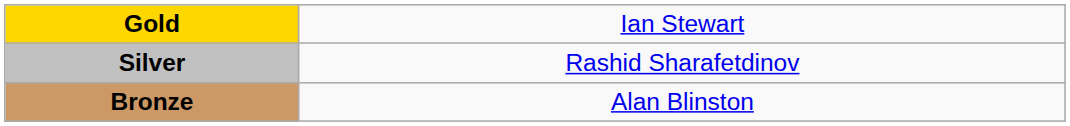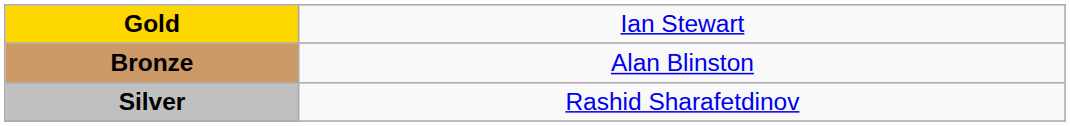rows swapped: Silver <-> Bronze
